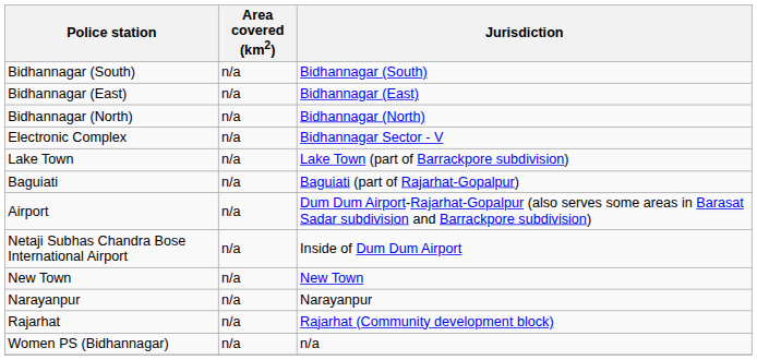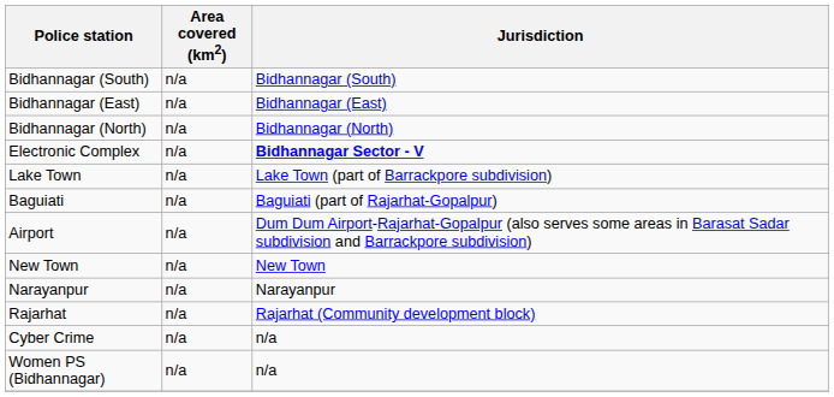Electronic Complex | Jurisdiction: normal -> bold
- row: Netaji Subhas Chandra Bose International Airport | n/a | Inside of Dum Dum Airport
+ row: Cyber Crime | n/a | n/a
